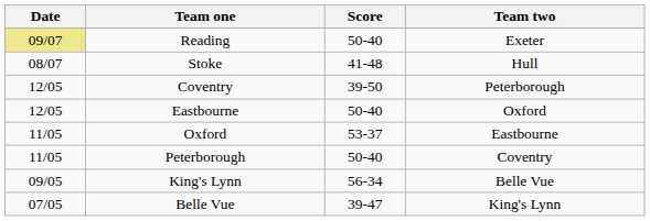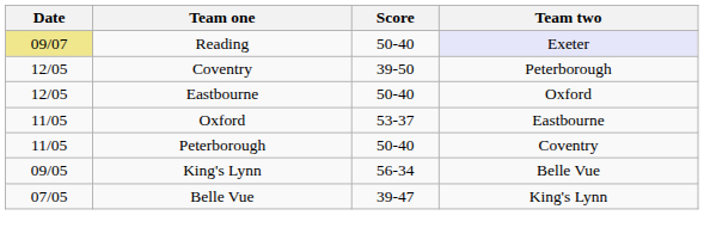Reading | Team two: no background -> lavender background
- row: 08/07 | Stoke | 41-48 | Hull
